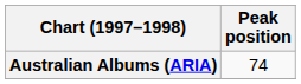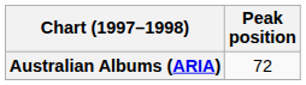Australian Albums (ARIA) | Peak position: 74 -> 72
